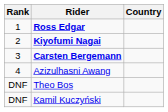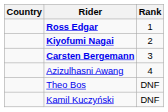columns swapped: Rank <-> Country
